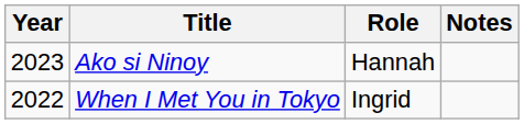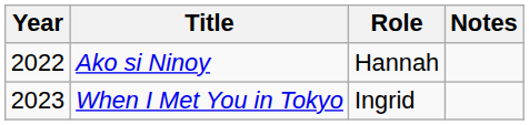Ako si Ninoy | Year: 2023 -> 2022
When I Met You in Tokyo | Year: 2022 -> 2023
